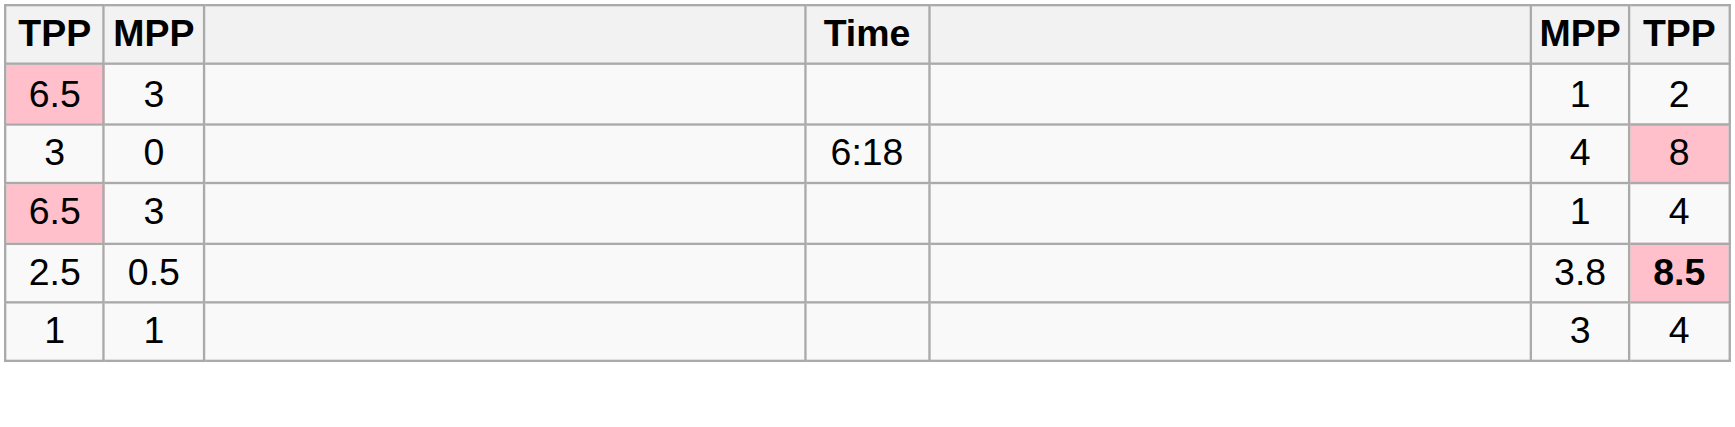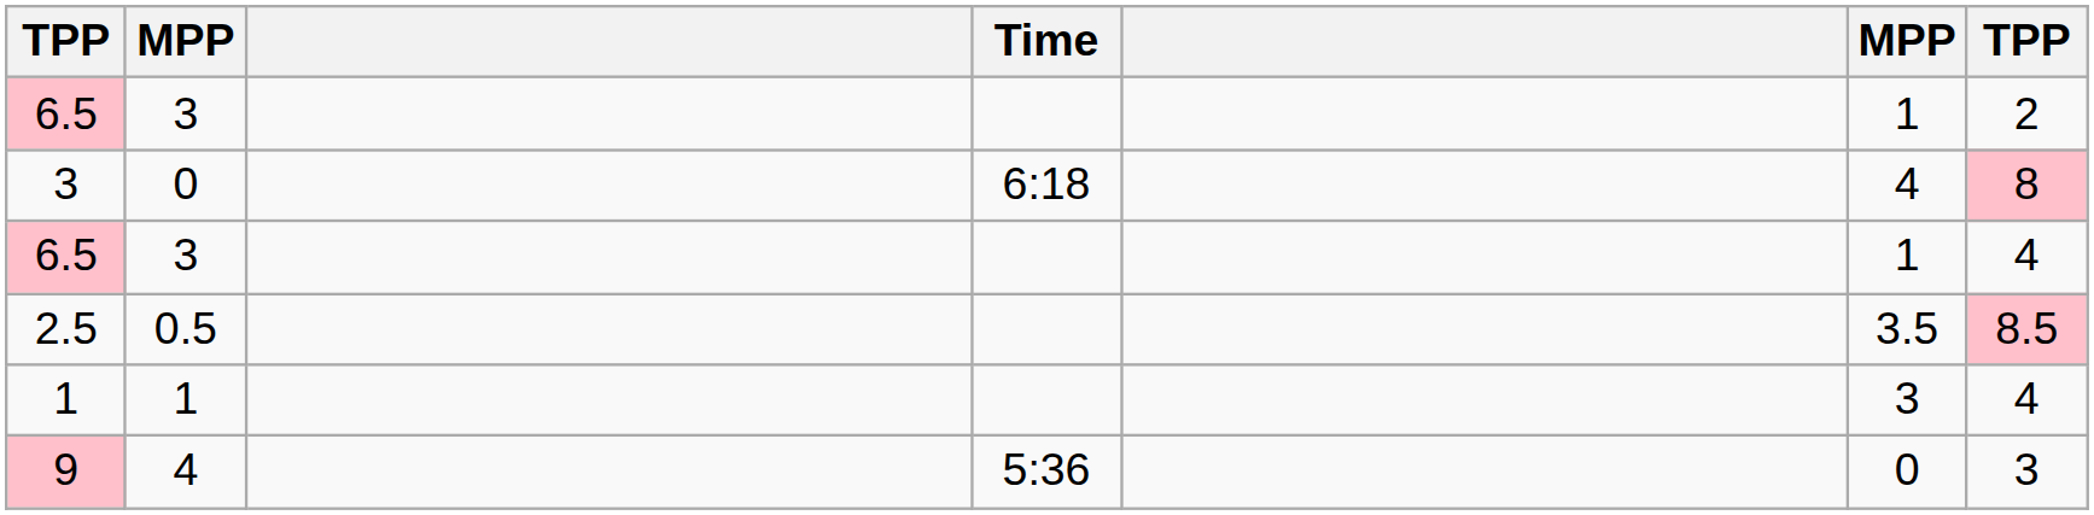2.5 | column 6: 3.8 -> 3.5
2.5 | column 7: bold -> normal
+ row: 9 | 4 | 5:36 | 0 | 3
